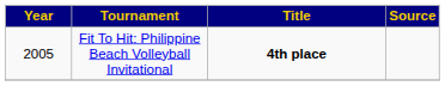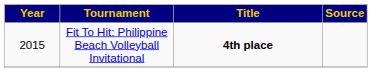Fit To Hit: Philippine Beach Volleyball Invitational | Year: 2005 -> 2015
